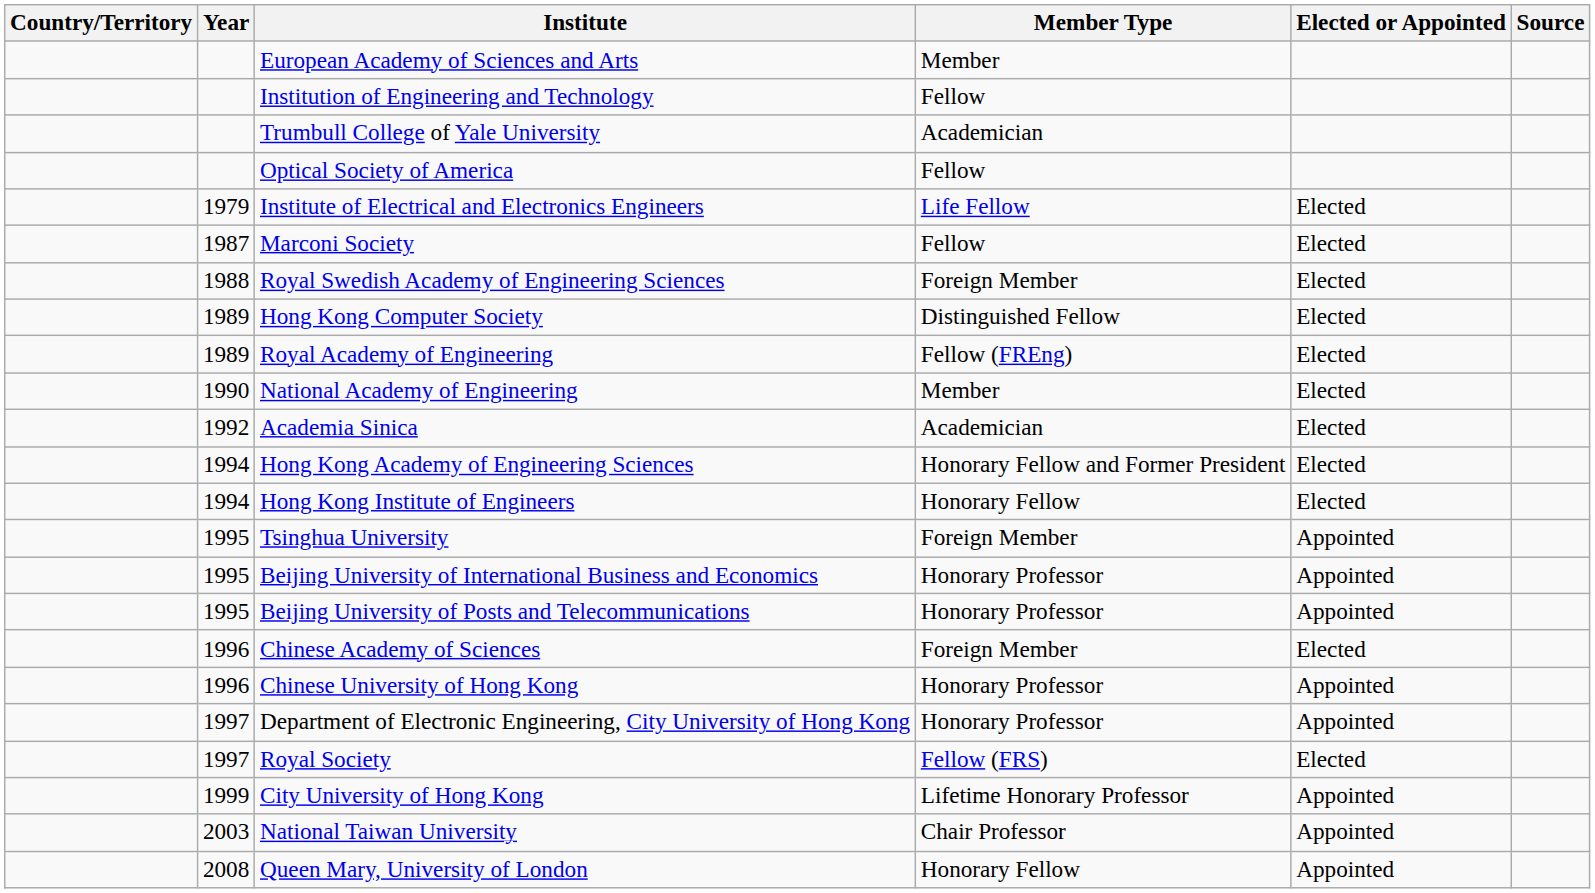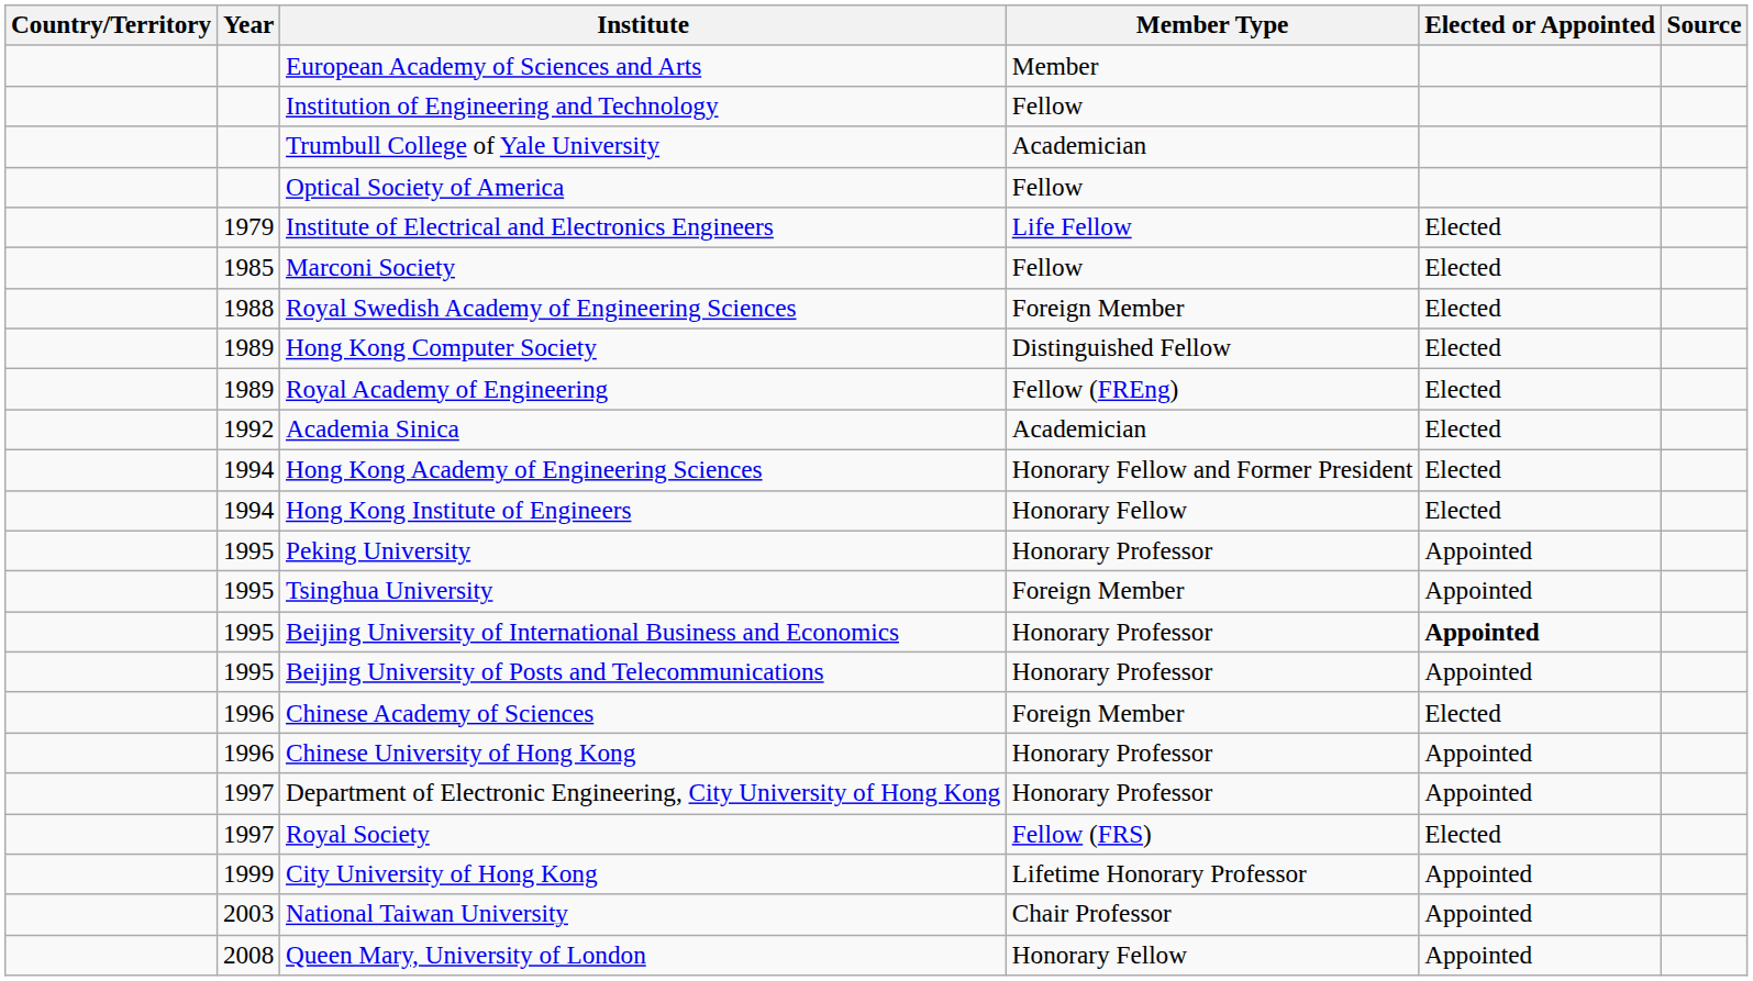Marconi Society | Year: 1987 -> 1985
- row: 1990 | National Academy of Engineering | Member | Elected
+ row: 1995 | Peking University | Honorary Professor | Appointed
Beijing University of International Business and Economics | Elected or Appointed: normal -> bold
